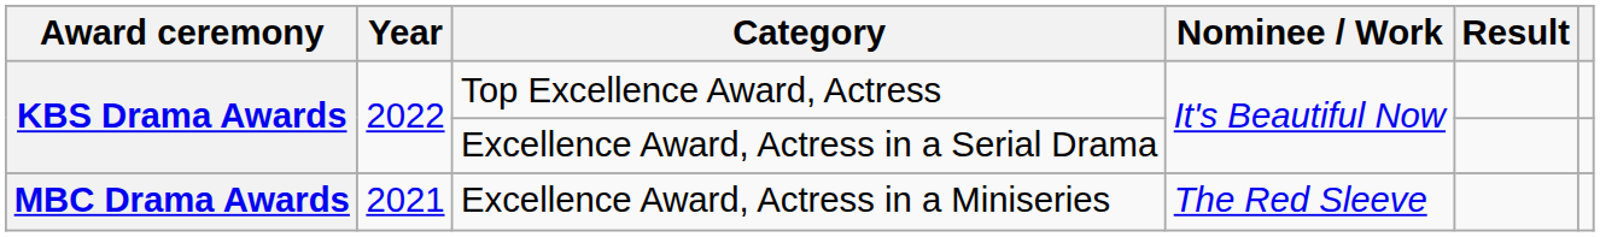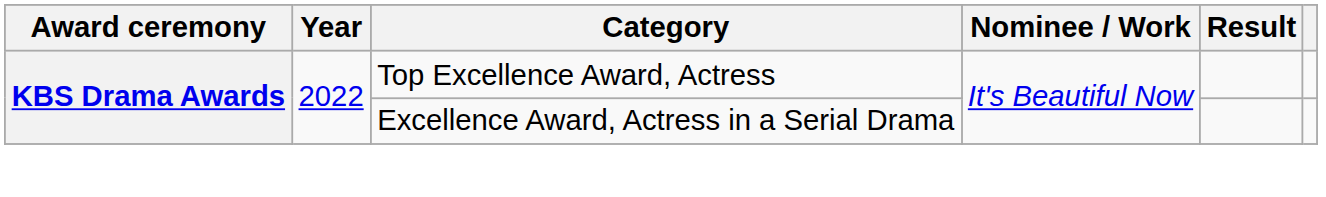- row: MBC Drama Awards | 2021 | Excellence Award, Actress in a Miniseries | The Red Sleeve
